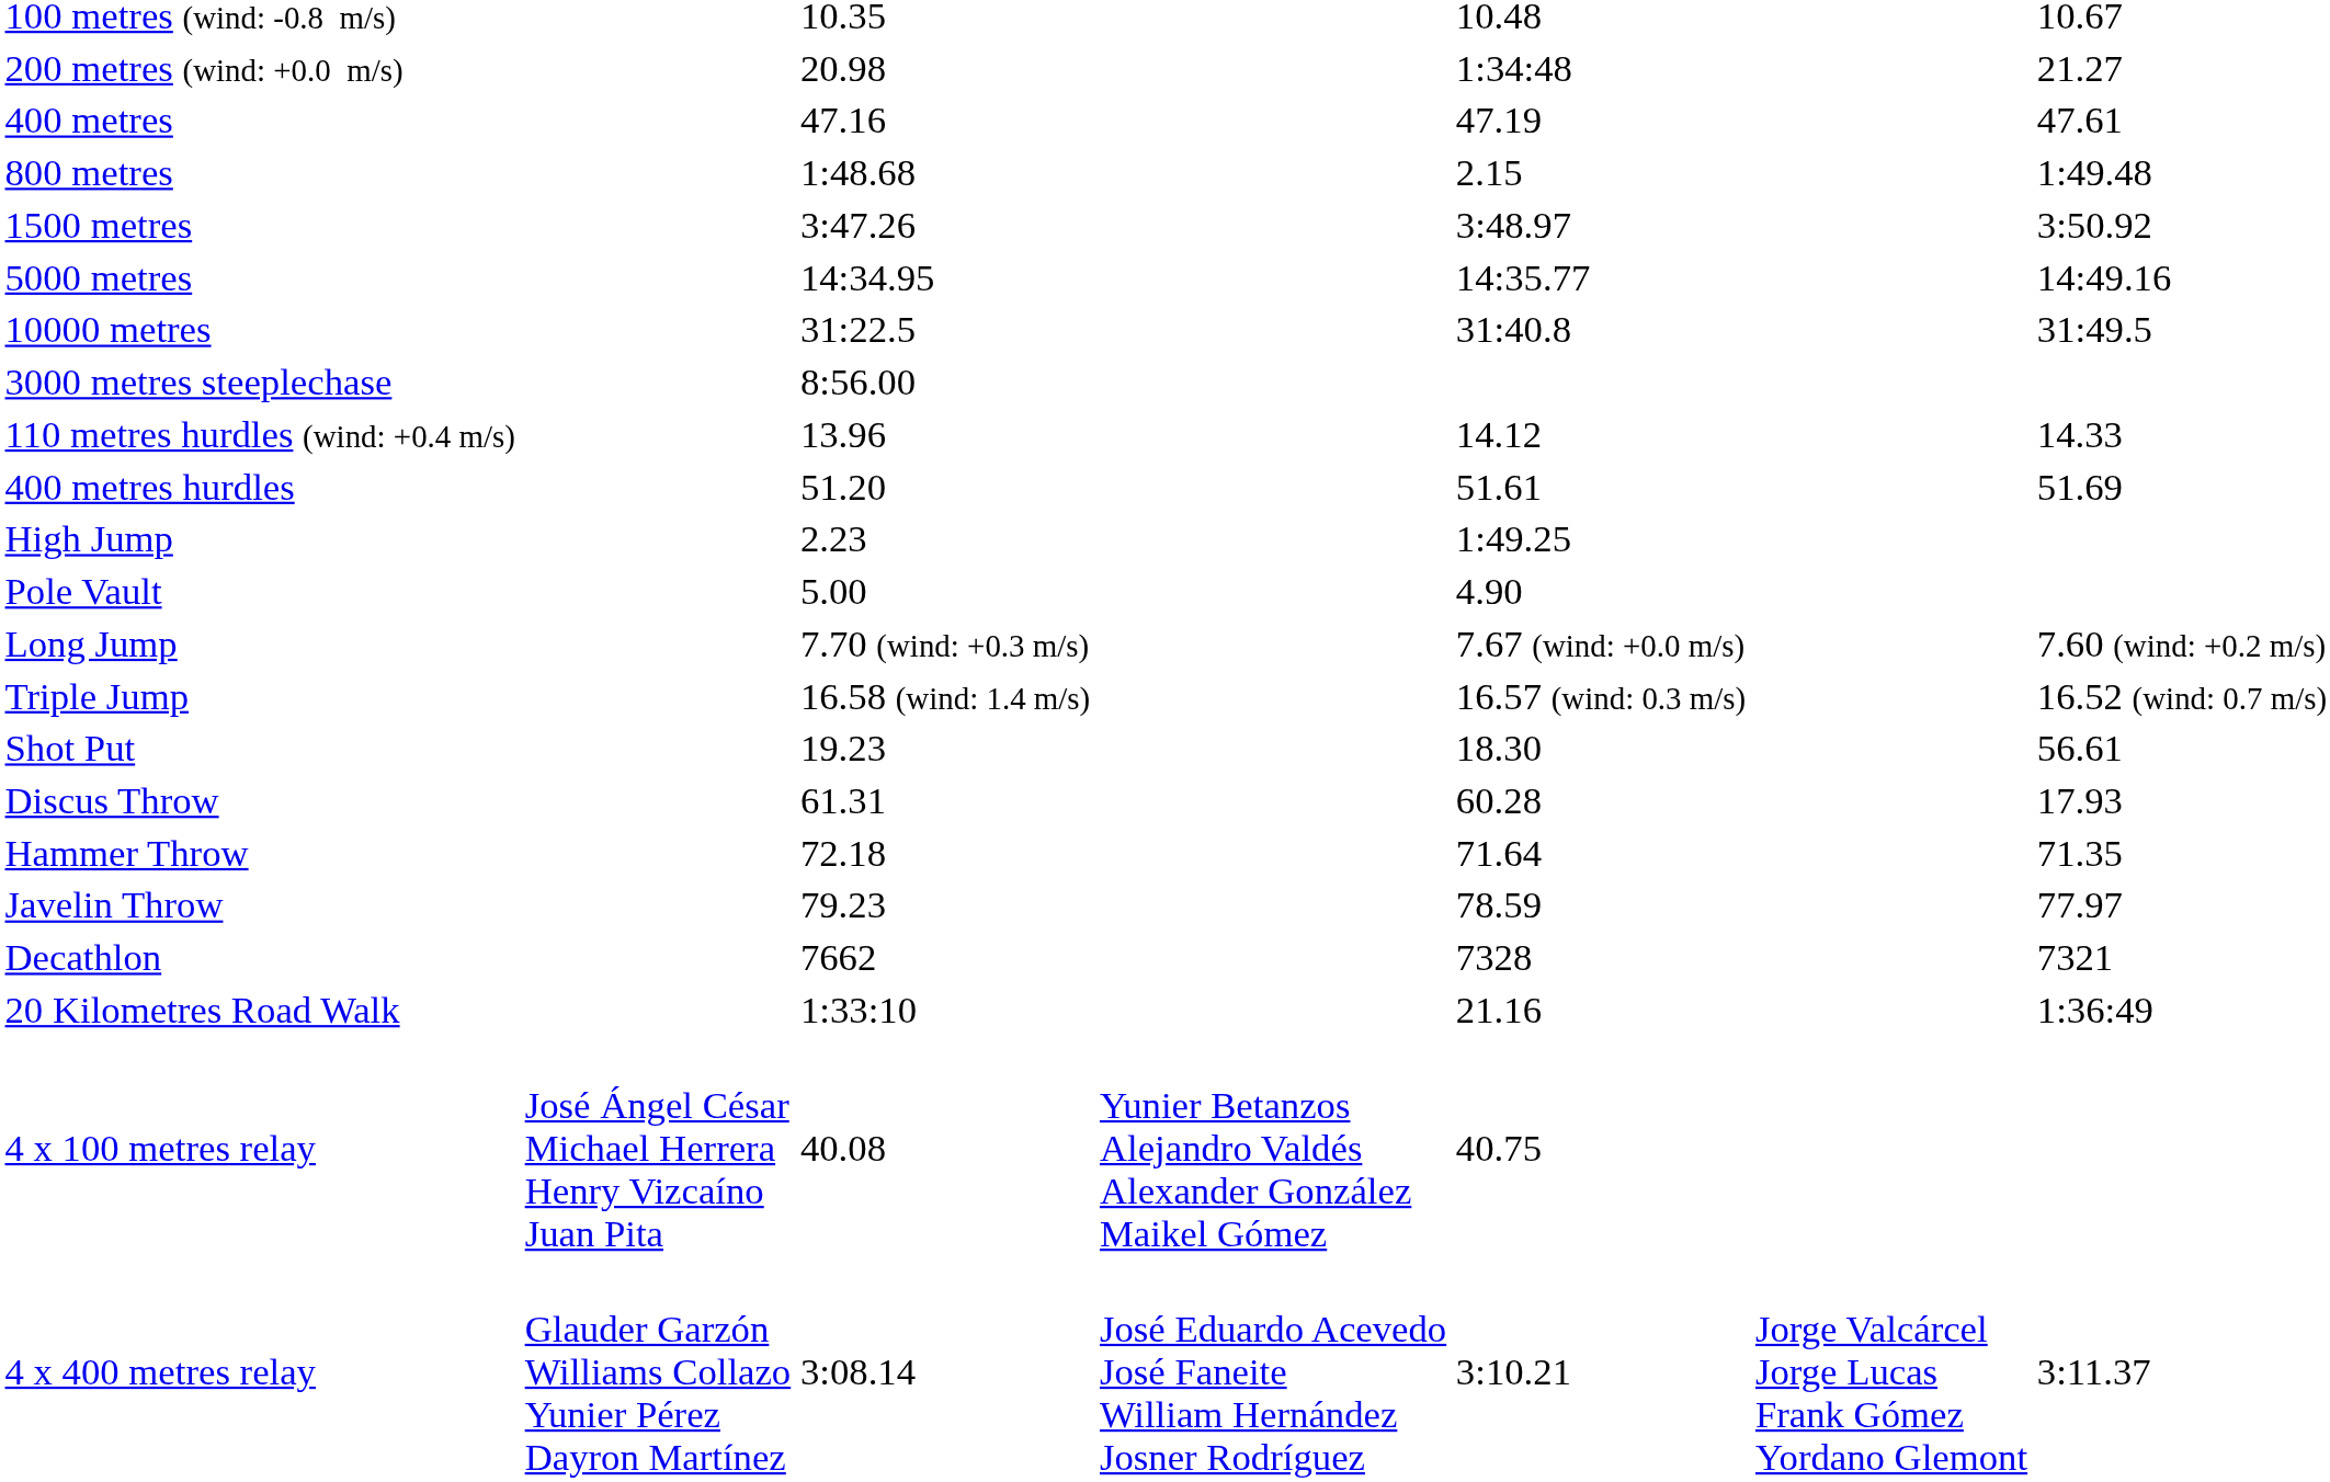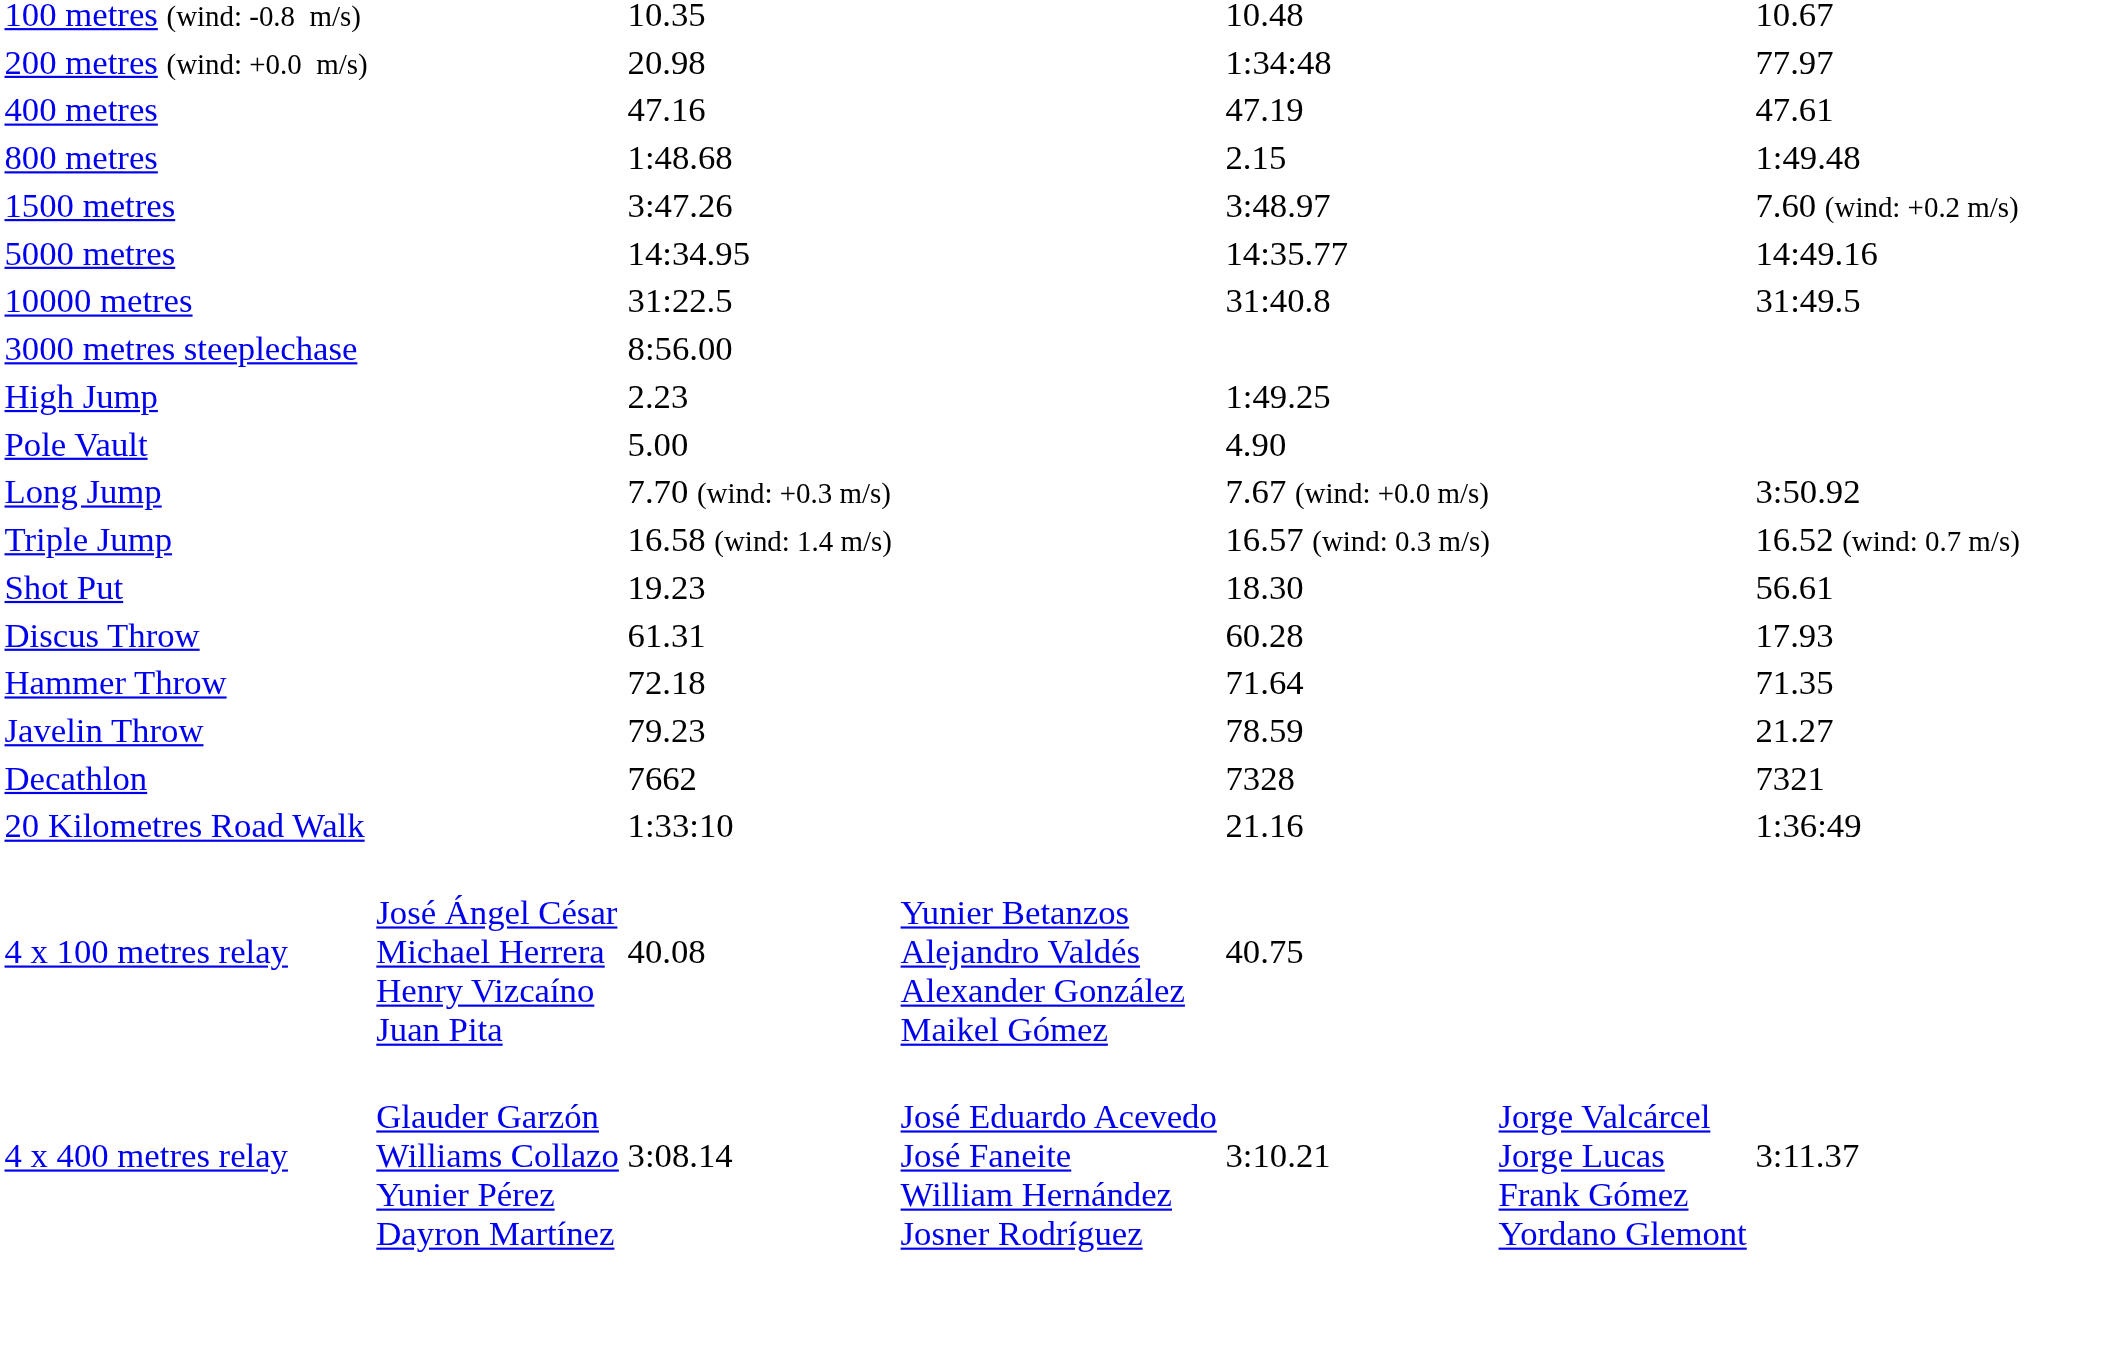200 metres (wind: +0.0 m/s) | column 7: 21.27 -> 77.97
1500 metres | column 7: 3:50.92 -> 7.60 (wind: +0.2 m/s)
- row: 110 metres hurdles (wind: +0.4 m/s) | 13.96 | 14.12 | 14.33
- row: 400 metres hurdles | 51.20 | 51.61 | 51.69
Long Jump | column 7: 7.60 (wind: +0.2 m/s) -> 3:50.92
Javelin Throw | column 7: 77.97 -> 21.27
